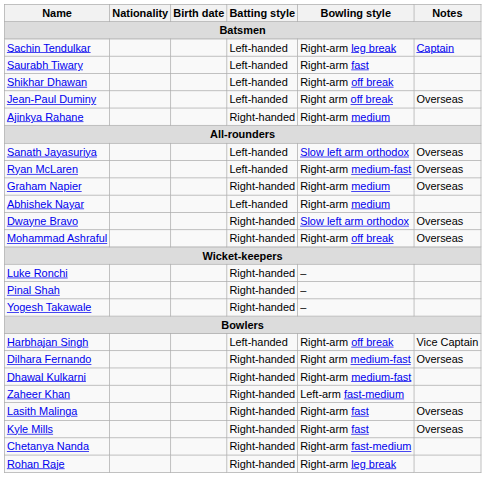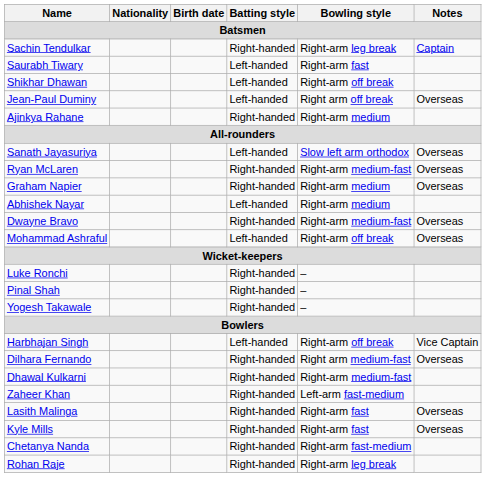Sachin Tendulkar | Batting style: Left-handed -> Right-handed
Ryan McLaren | Batting style: Left-handed -> Right-handed
Dwayne Bravo | Bowling style: Slow left arm orthodox -> Right-arm medium-fast
Mohammad Ashraful | Batting style: Right-handed -> Left-handed
